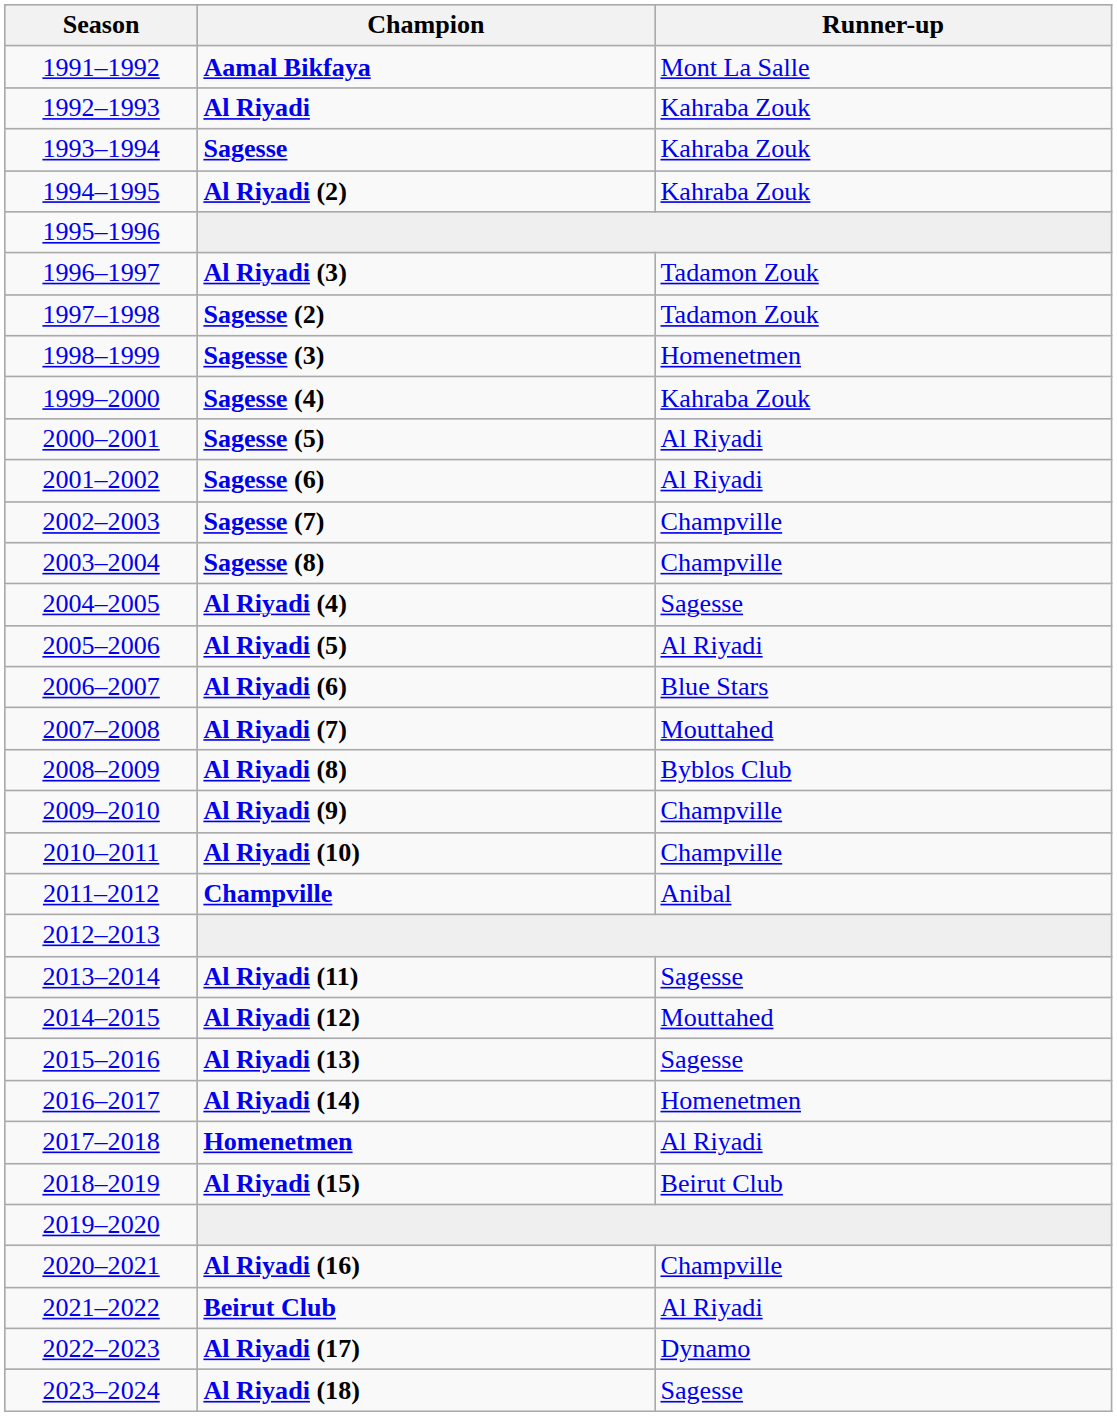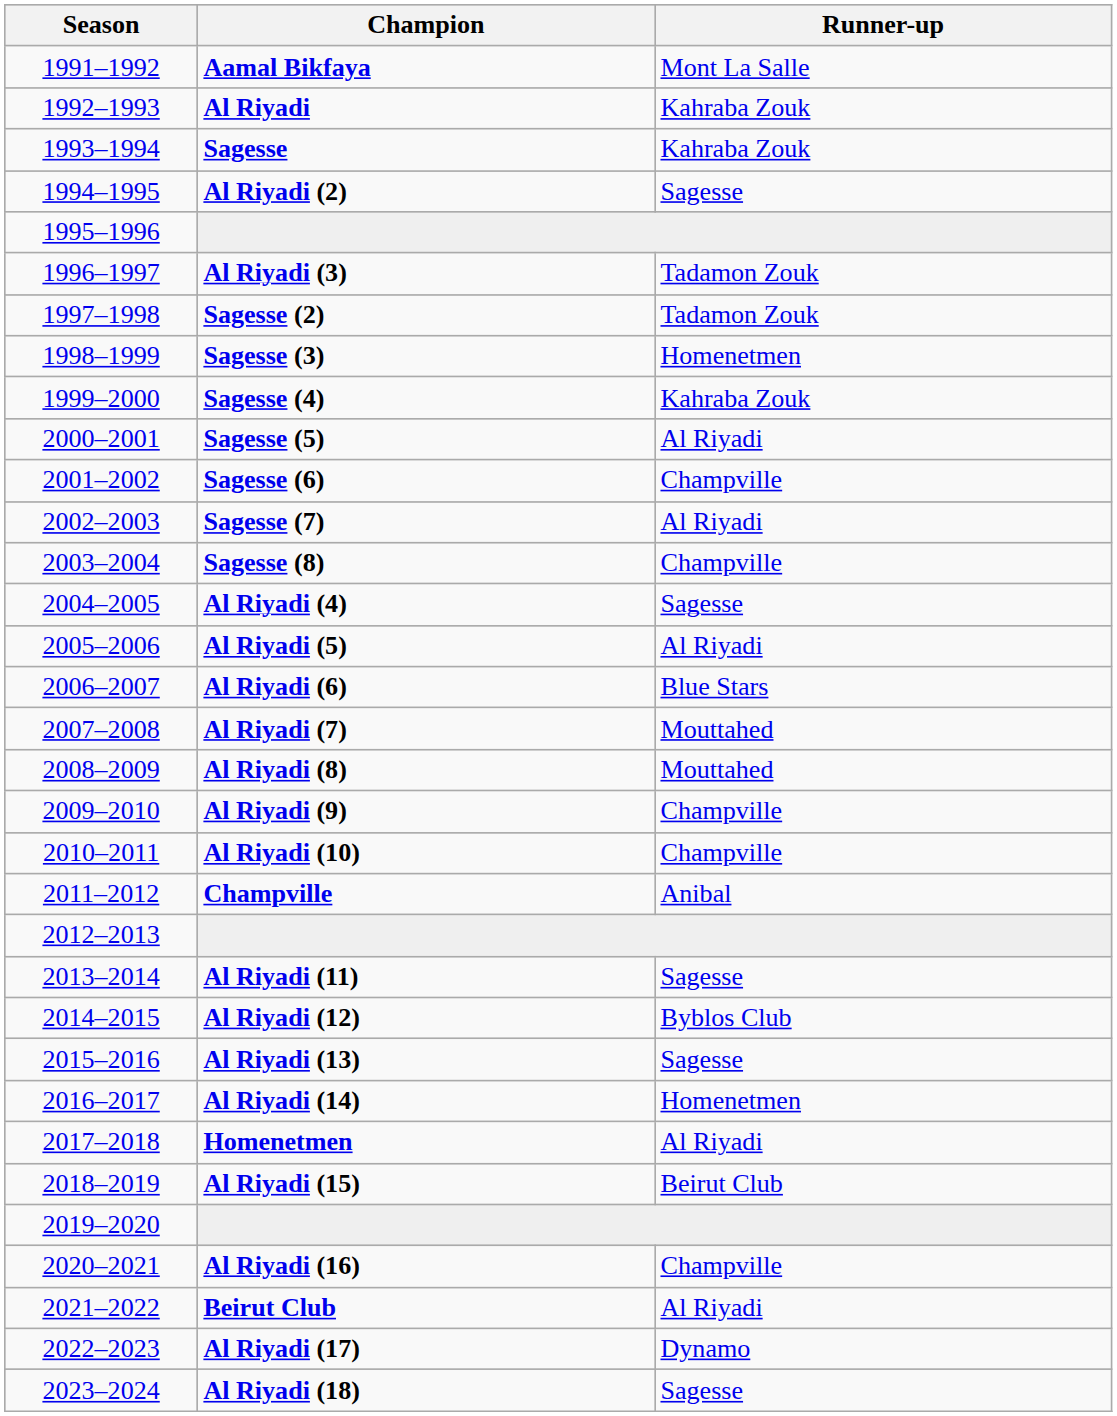Al Riyadi (2) | Runner-up: Kahraba Zouk -> Sagesse
Sagesse (6) | Runner-up: Al Riyadi -> Champville
Sagesse (7) | Runner-up: Champville -> Al Riyadi
Al Riyadi (8) | Runner-up: Byblos Club -> Mouttahed
Al Riyadi (12) | Runner-up: Mouttahed -> Byblos Club
